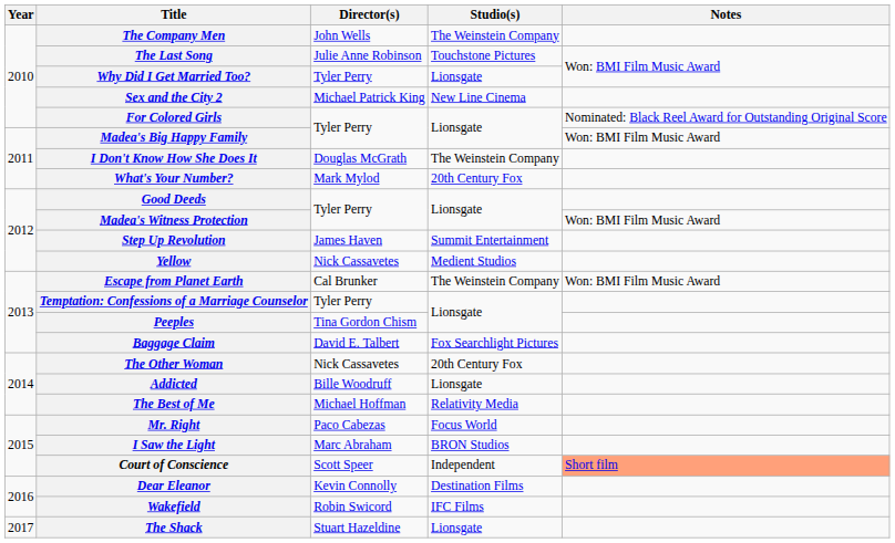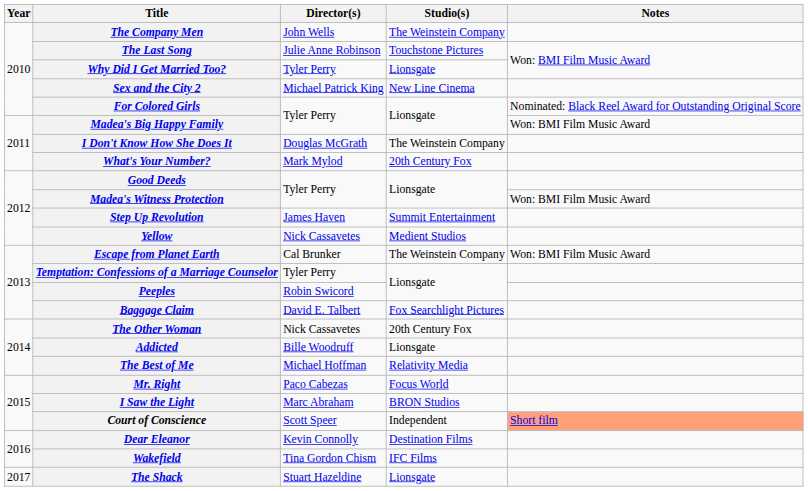Peeples | Director(s): Tina Gordon Chism -> Robin Swicord
Wakefield | Director(s): Robin Swicord -> Tina Gordon Chism
